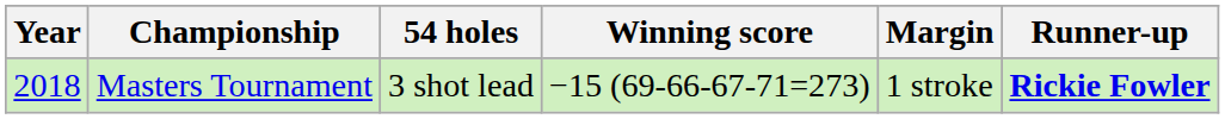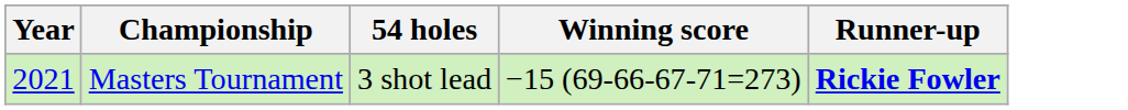- column: Margin | 1 stroke
Masters Tournament | Year: 2018 -> 2021
